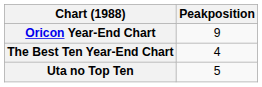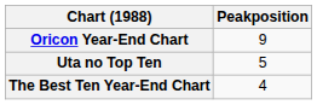rows swapped: The Best Ten Year-End Chart <-> Uta no Top Ten
